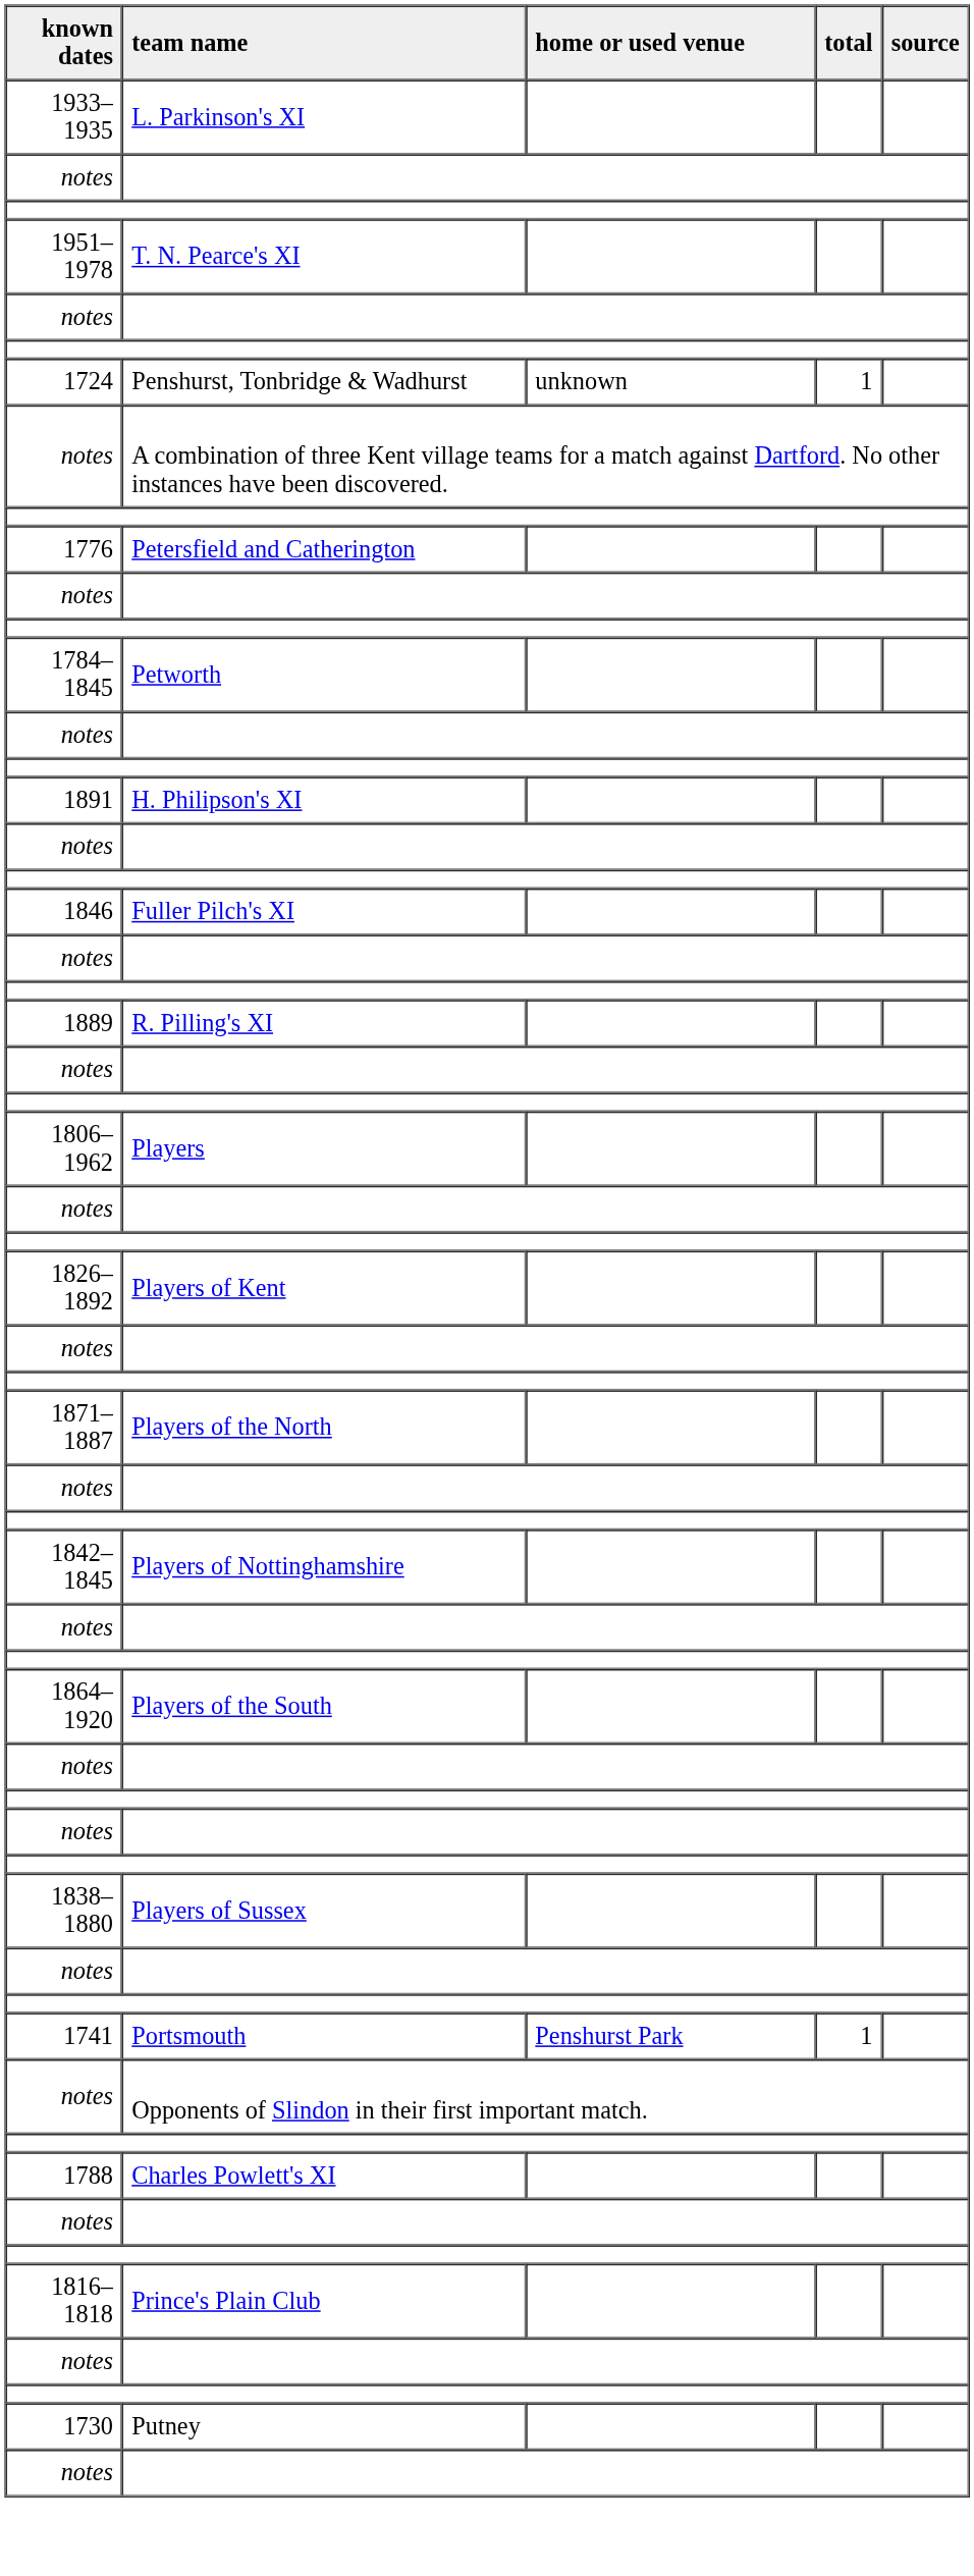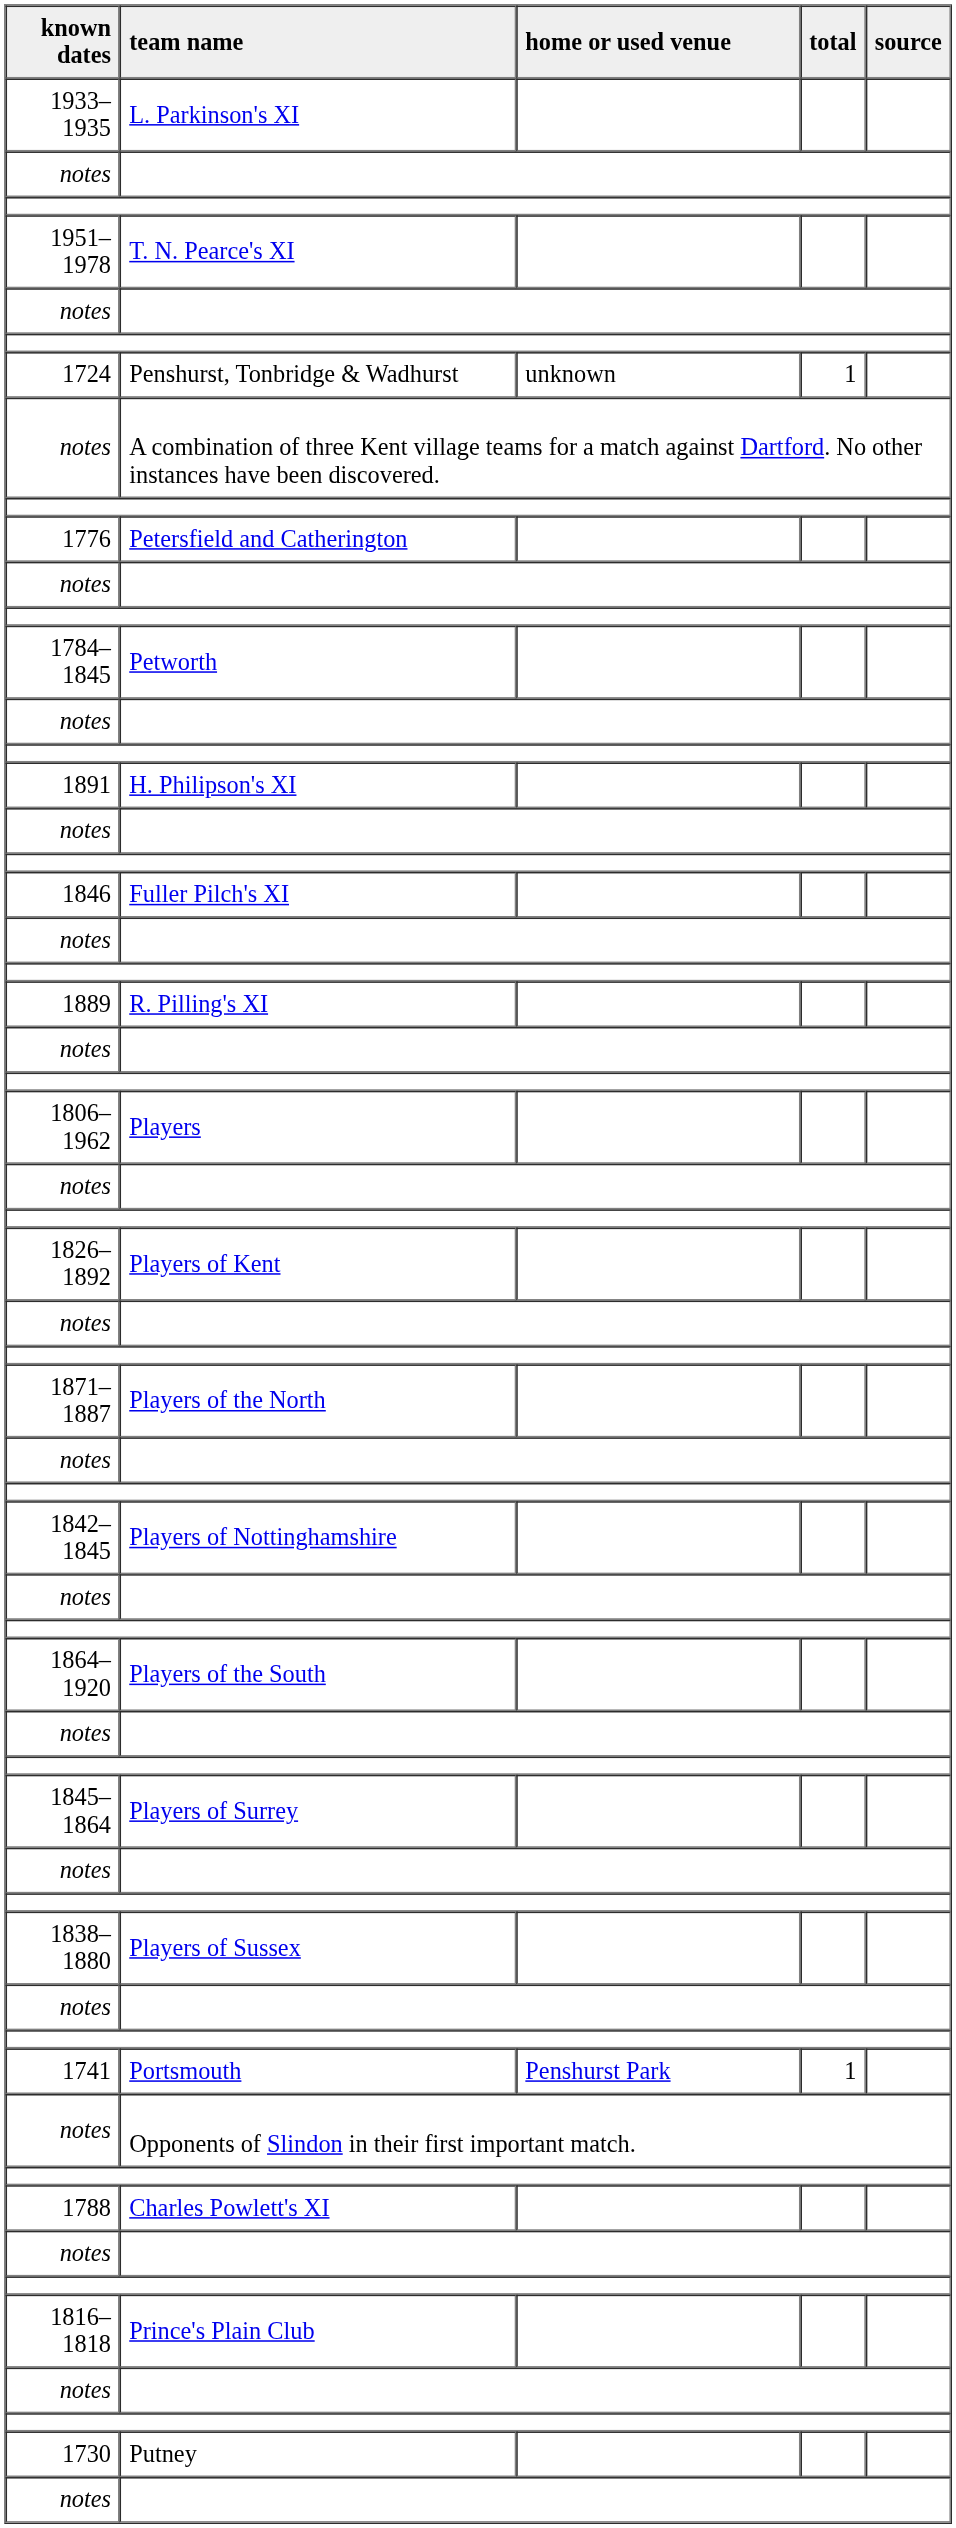+ row: 1845–1864 | Players of Surrey
